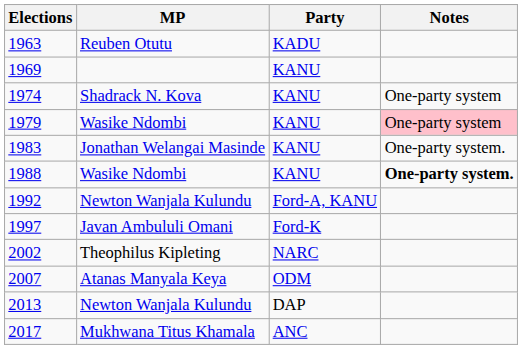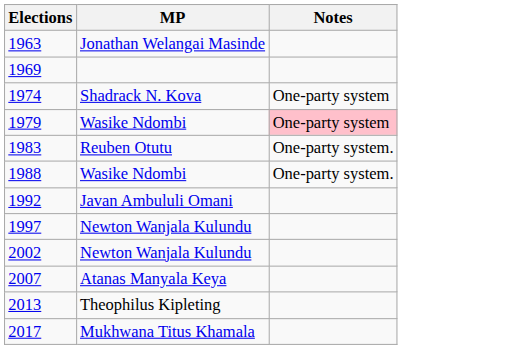- column: Party | KADU | KANU | KANU | KANU | KANU | KANU | Ford-A, KANU | Ford-K | NARC | ODM | DAP | ANC
1963 | MP: Reuben Otutu -> Jonathan Welangai Masinde
1983 | MP: Jonathan Welangai Masinde -> Reuben Otutu
1988 | Notes: bold -> normal
1992 | MP: Newton Wanjala Kulundu -> Javan Ambululi Omani
1997 | MP: Javan Ambululi Omani -> Newton Wanjala Kulundu
2002 | MP: Theophilus Kipleting -> Newton Wanjala Kulundu
2013 | MP: Newton Wanjala Kulundu -> Theophilus Kipleting
